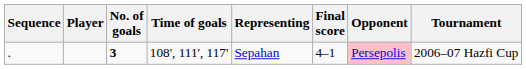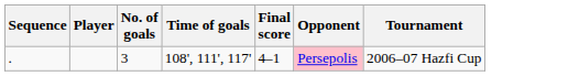- column: Representing | Sepahan
. | No. of goals: bold -> normal
